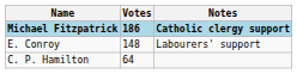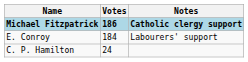E. Conroy | Votes: 148 -> 184
C. P. Hamilton | Votes: 64 -> 24
